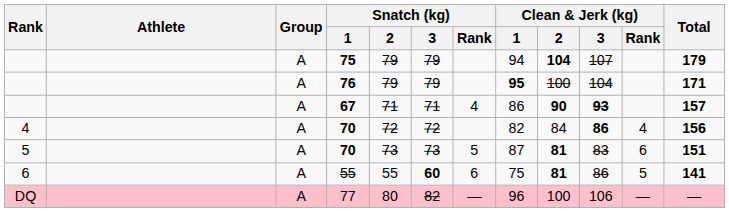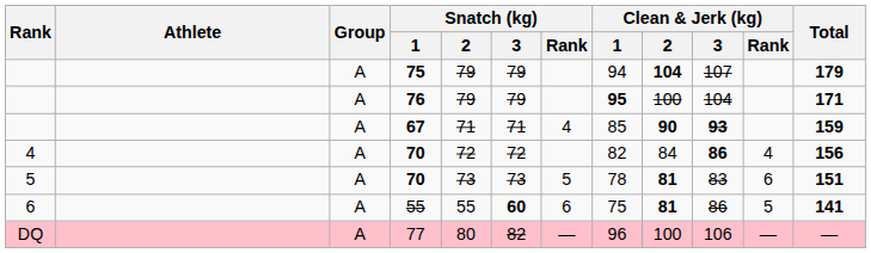67 | Clean & Jerk (kg) / 1: 86 -> 85
67 | Total: 157 -> 159
5 / 70 | Clean & Jerk (kg) / 1: 87 -> 78
